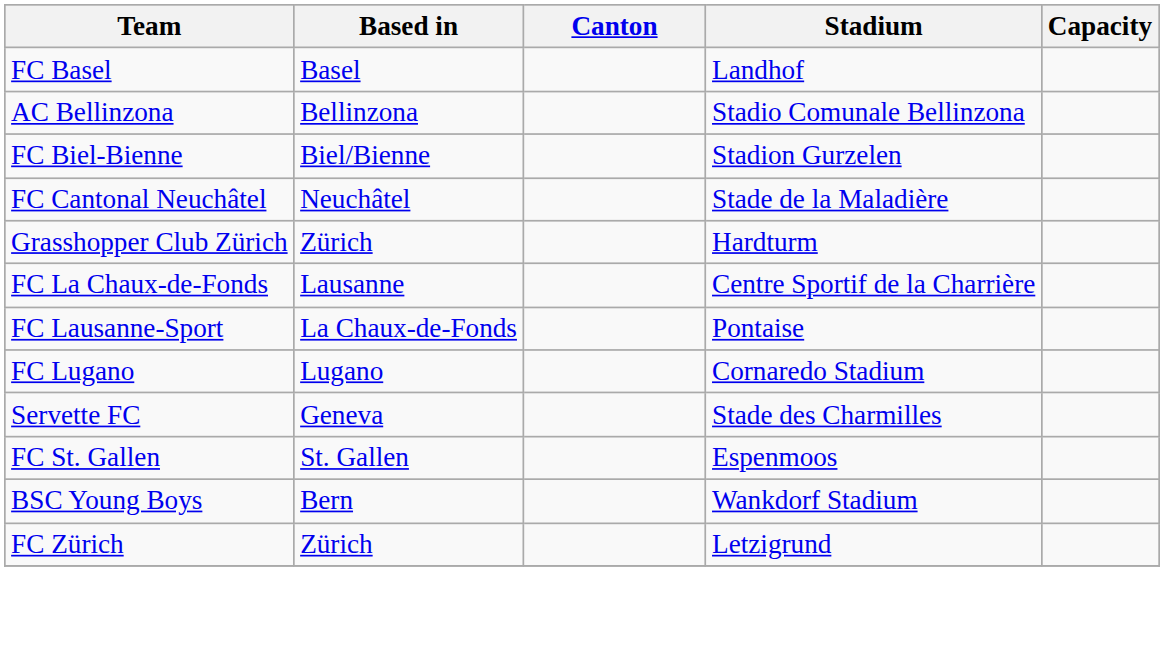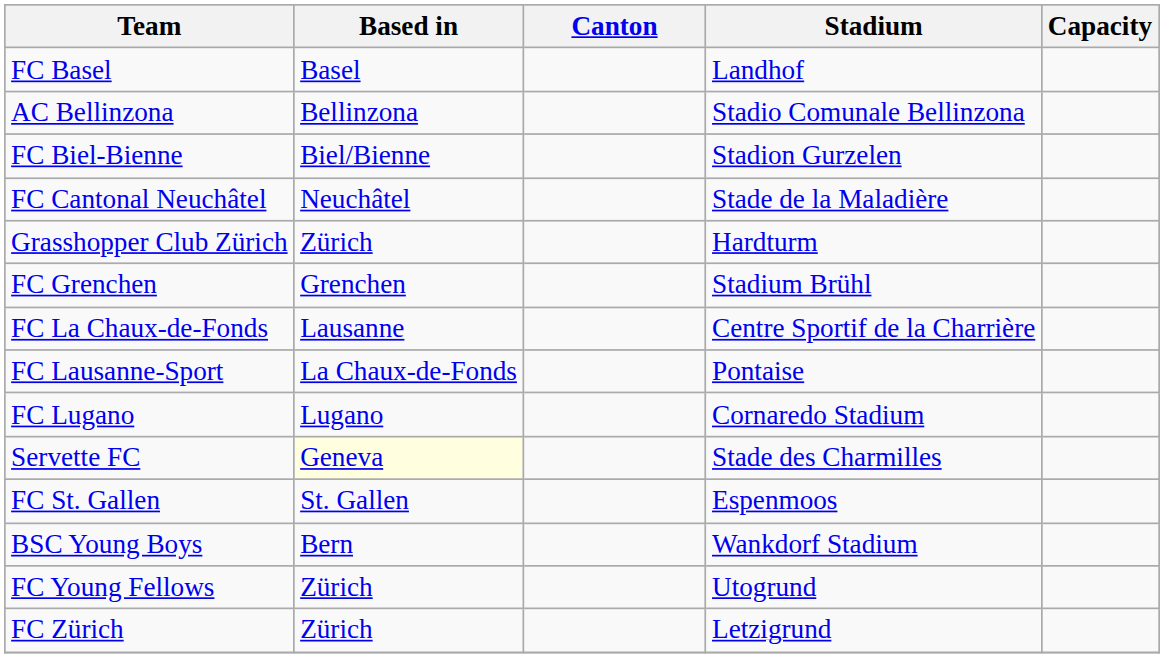+ row: FC Grenchen | Grenchen | Stadium Brühl
Servette FC | Based in: no background -> lightyellow background
+ row: FC Young Fellows | Zürich | Utogrund
